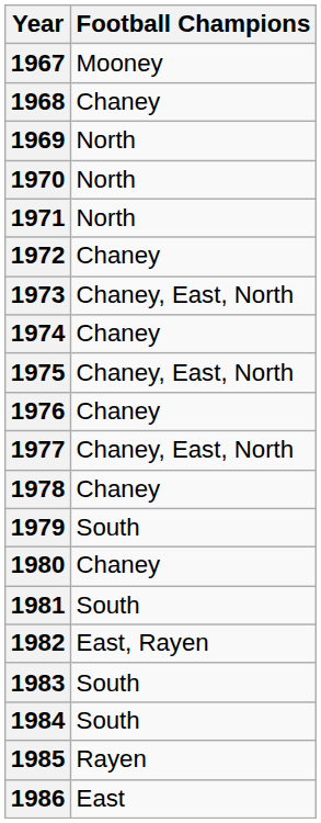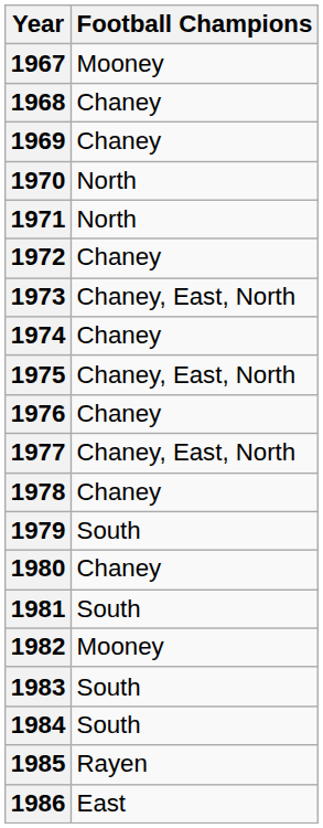1969 | Football Champions: North -> Chaney
1982 | Football Champions: East, Rayen -> Mooney
